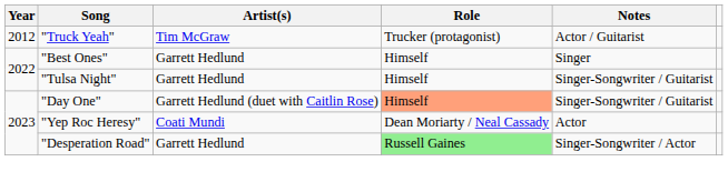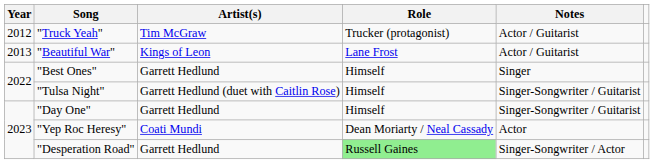+ row: 2013 | "Beautiful War" | Kings of Leon | Lane Frost | Actor / Guitarist
"Tulsa Night" | Artist(s): Garrett Hedlund -> Garrett Hedlund (duet with Caitlin Rose)
"Day One" | Artist(s): Garrett Hedlund (duet with Caitlin Rose) -> Garrett Hedlund
"Day One" | Role: lightsalmon background -> no background
